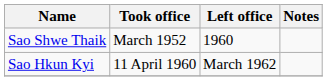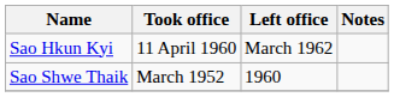rows swapped: Sao Shwe Thaik <-> Sao Hkun Kyi
